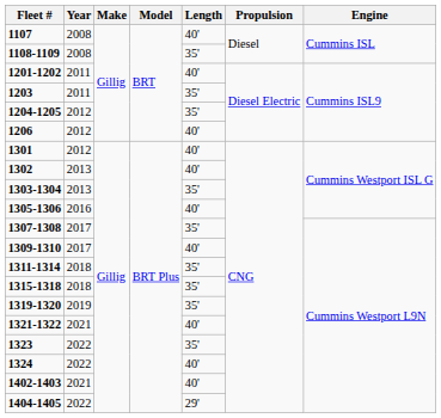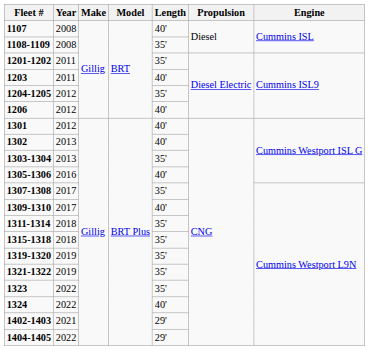1201-1202 | Length: 40' -> 35'
1203 | Length: 35' -> 40'
1321-1322 | Year: 2021 -> 2019
1321-1322 | Length: 40' -> 35'
1402-1403 | Length: 40' -> 29'
